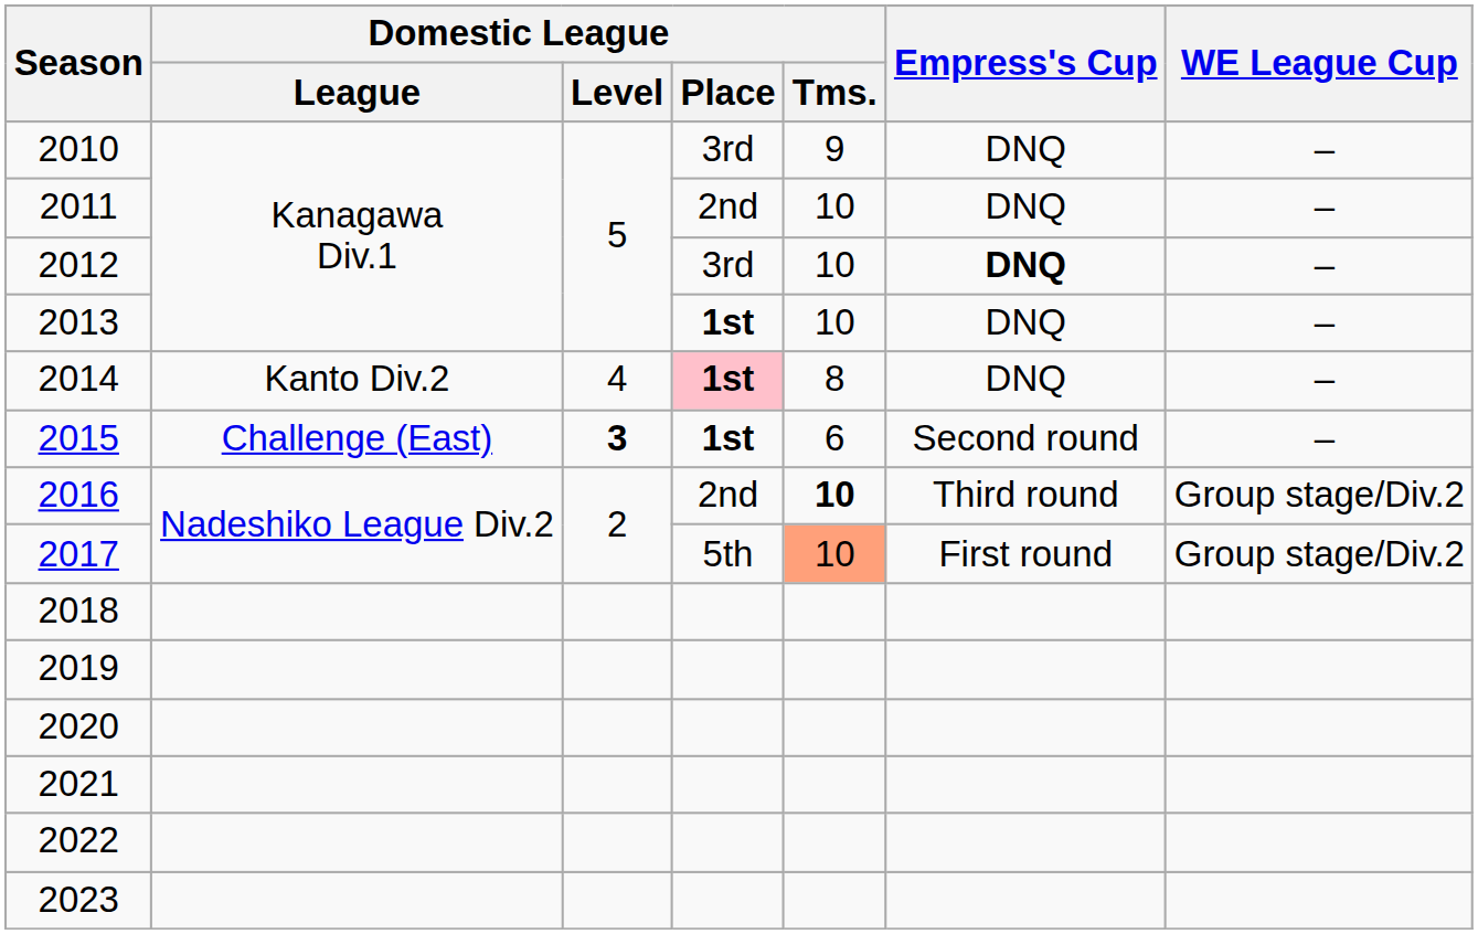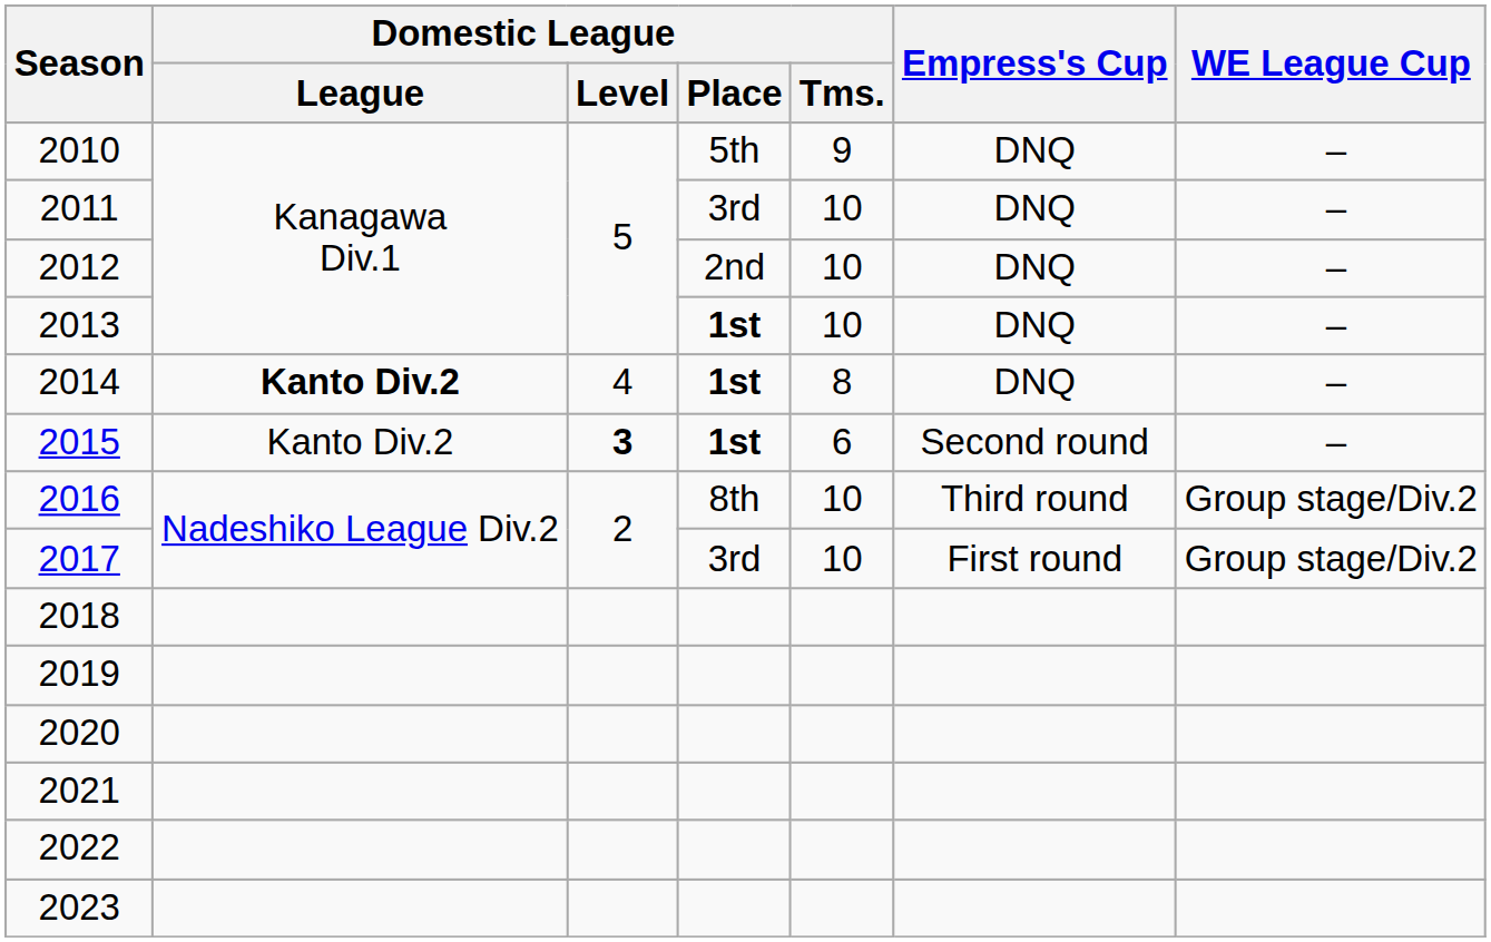2010 | Domestic League / Place: 3rd -> 5th
2011 | Domestic League / Place: 2nd -> 3rd
2012 | Domestic League / Place: 3rd -> 2nd
2012 | Empress's Cup: bold -> normal
2014 | Domestic League / League: normal -> bold
2014 | Domestic League / Place: pink background -> no background
2015 | Domestic League / League: Challenge (East) -> Kanto Div.2
2016 | Domestic League / Place: 2nd -> 8th
2016 | Domestic League / Tms.: bold -> normal
2017 | Domestic League / Place: 5th -> 3rd
2017 | Domestic League / Tms.: lightsalmon background -> no background
